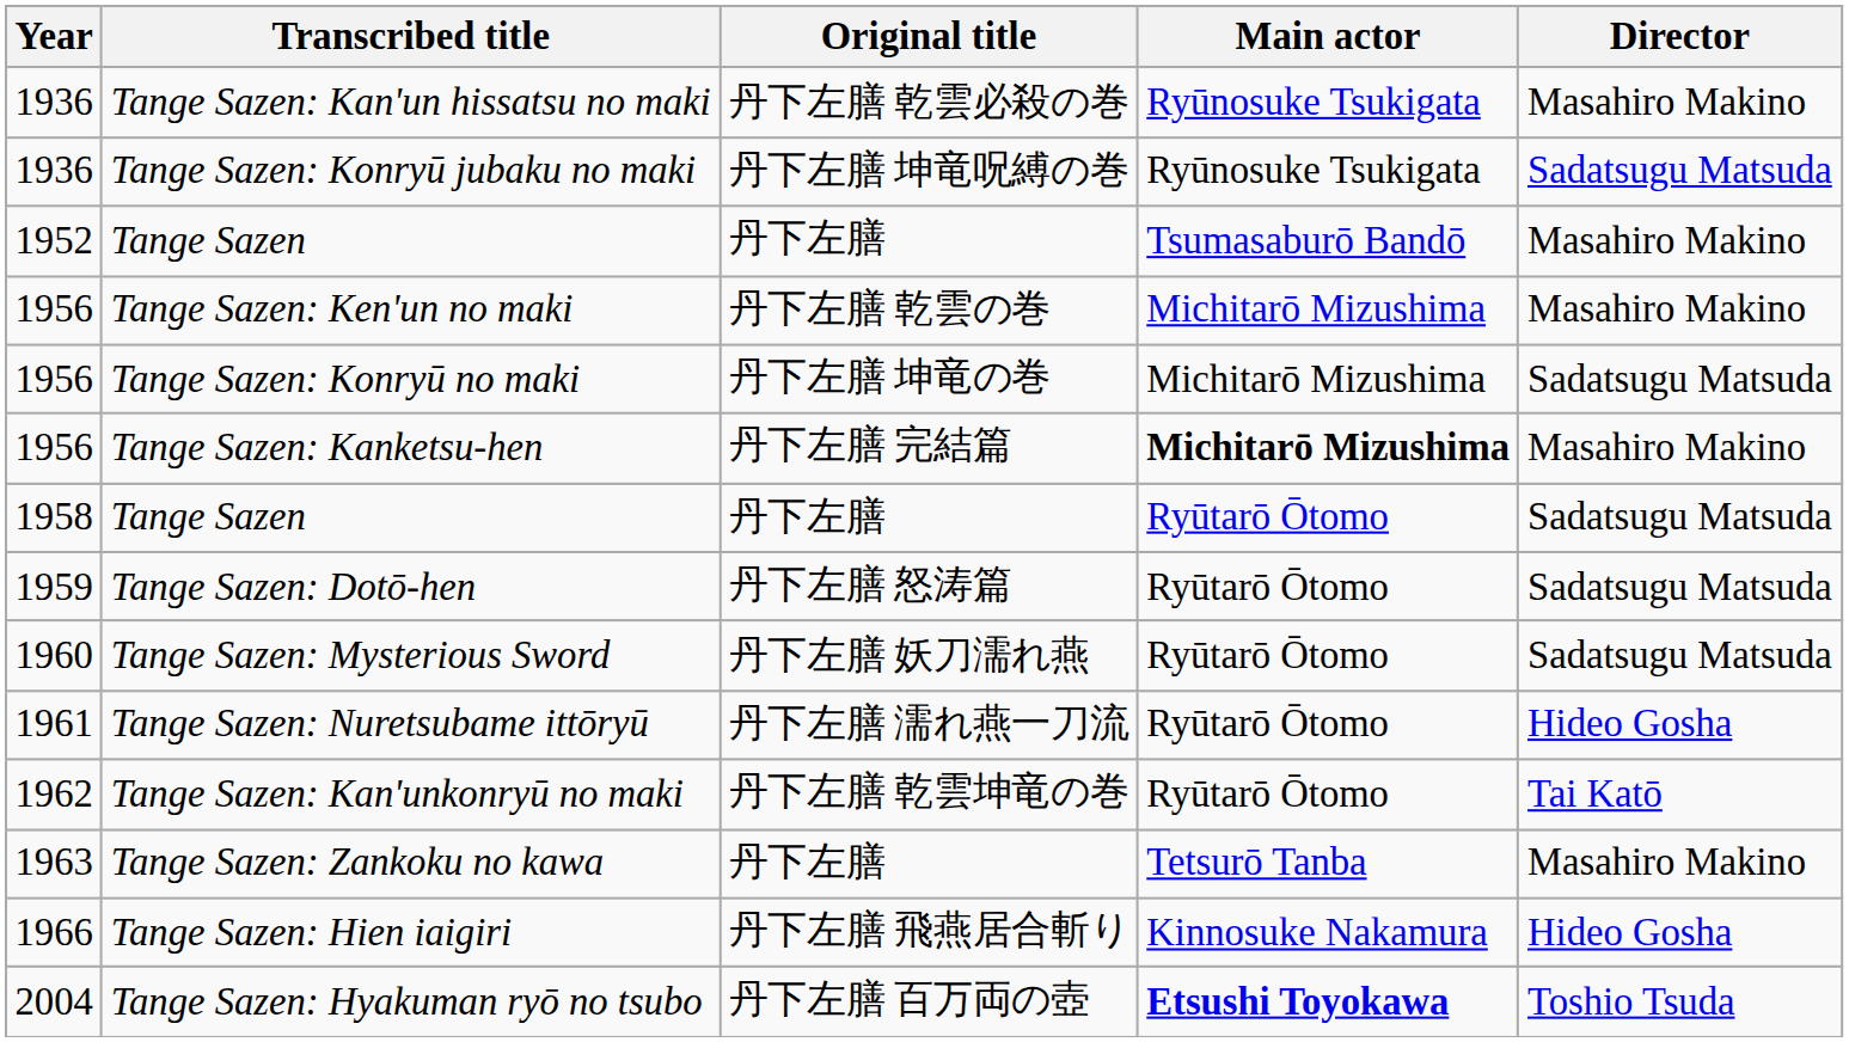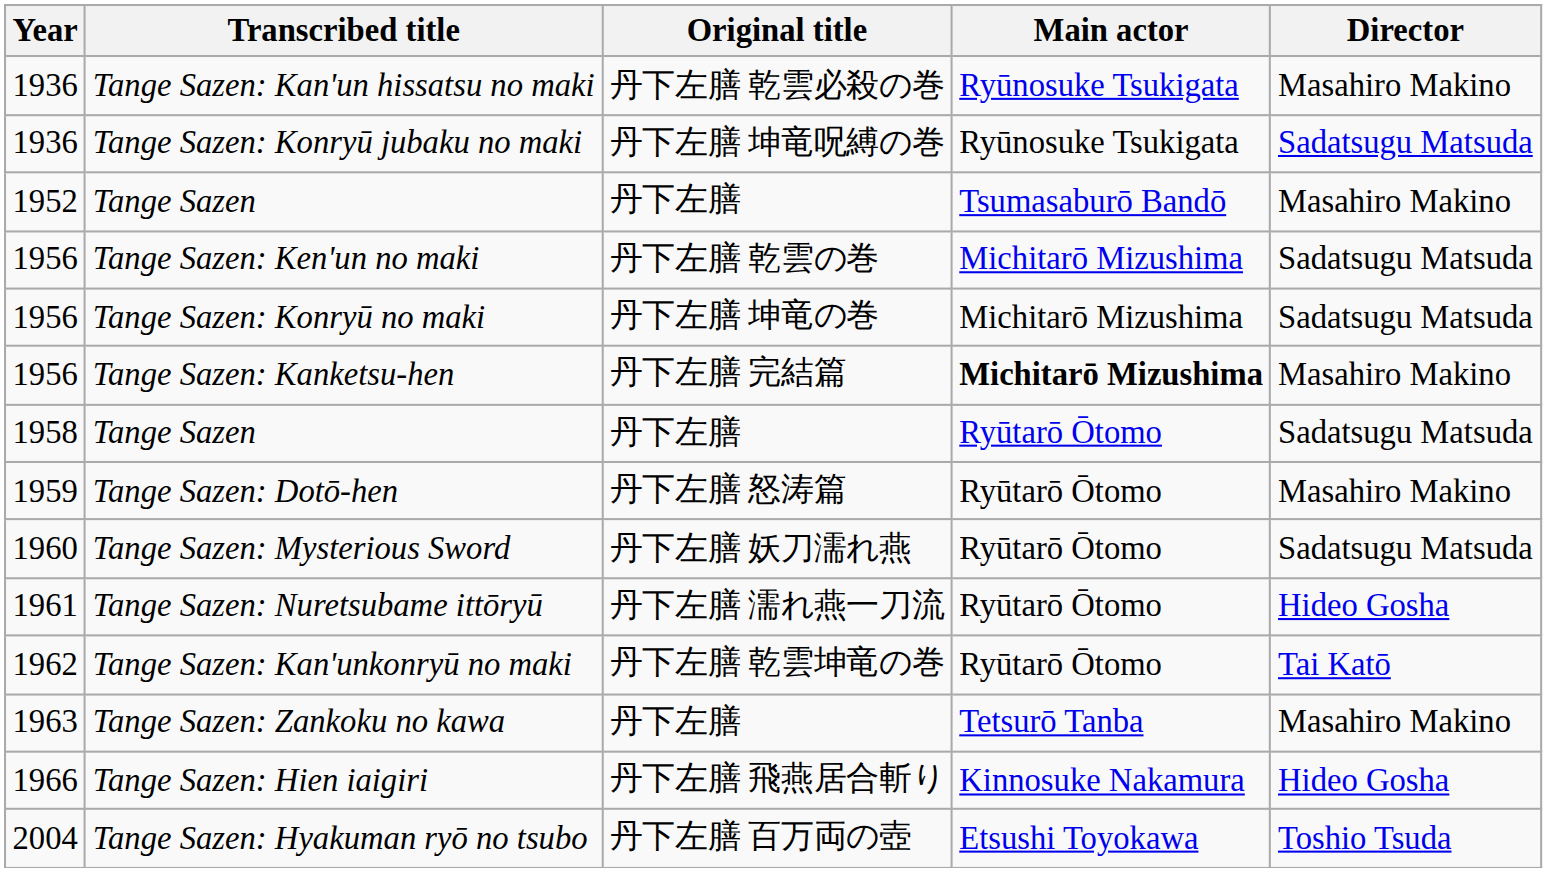Tange Sazen: Ken'un no maki | Director: Masahiro Makino -> Sadatsugu Matsuda
Tange Sazen: Dotō-hen | Director: Sadatsugu Matsuda -> Masahiro Makino
Tange Sazen: Hyakuman ryō no tsubo | Main actor: bold -> normal
